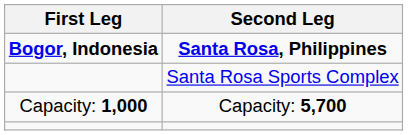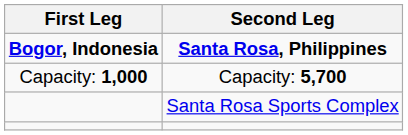rows swapped: Santa Rosa Sports Complex <-> Capacity: 5,700
